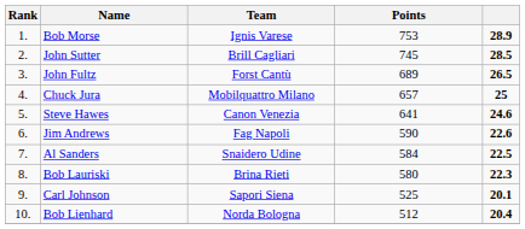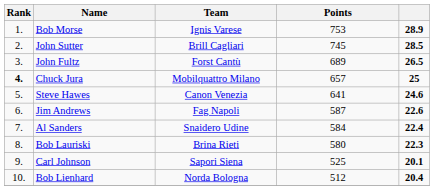Chuck Jura | Rank: normal -> bold
Jim Andrews | Points: 590 -> 587
Al Sanders | column 5: 22.5 -> 22.4
